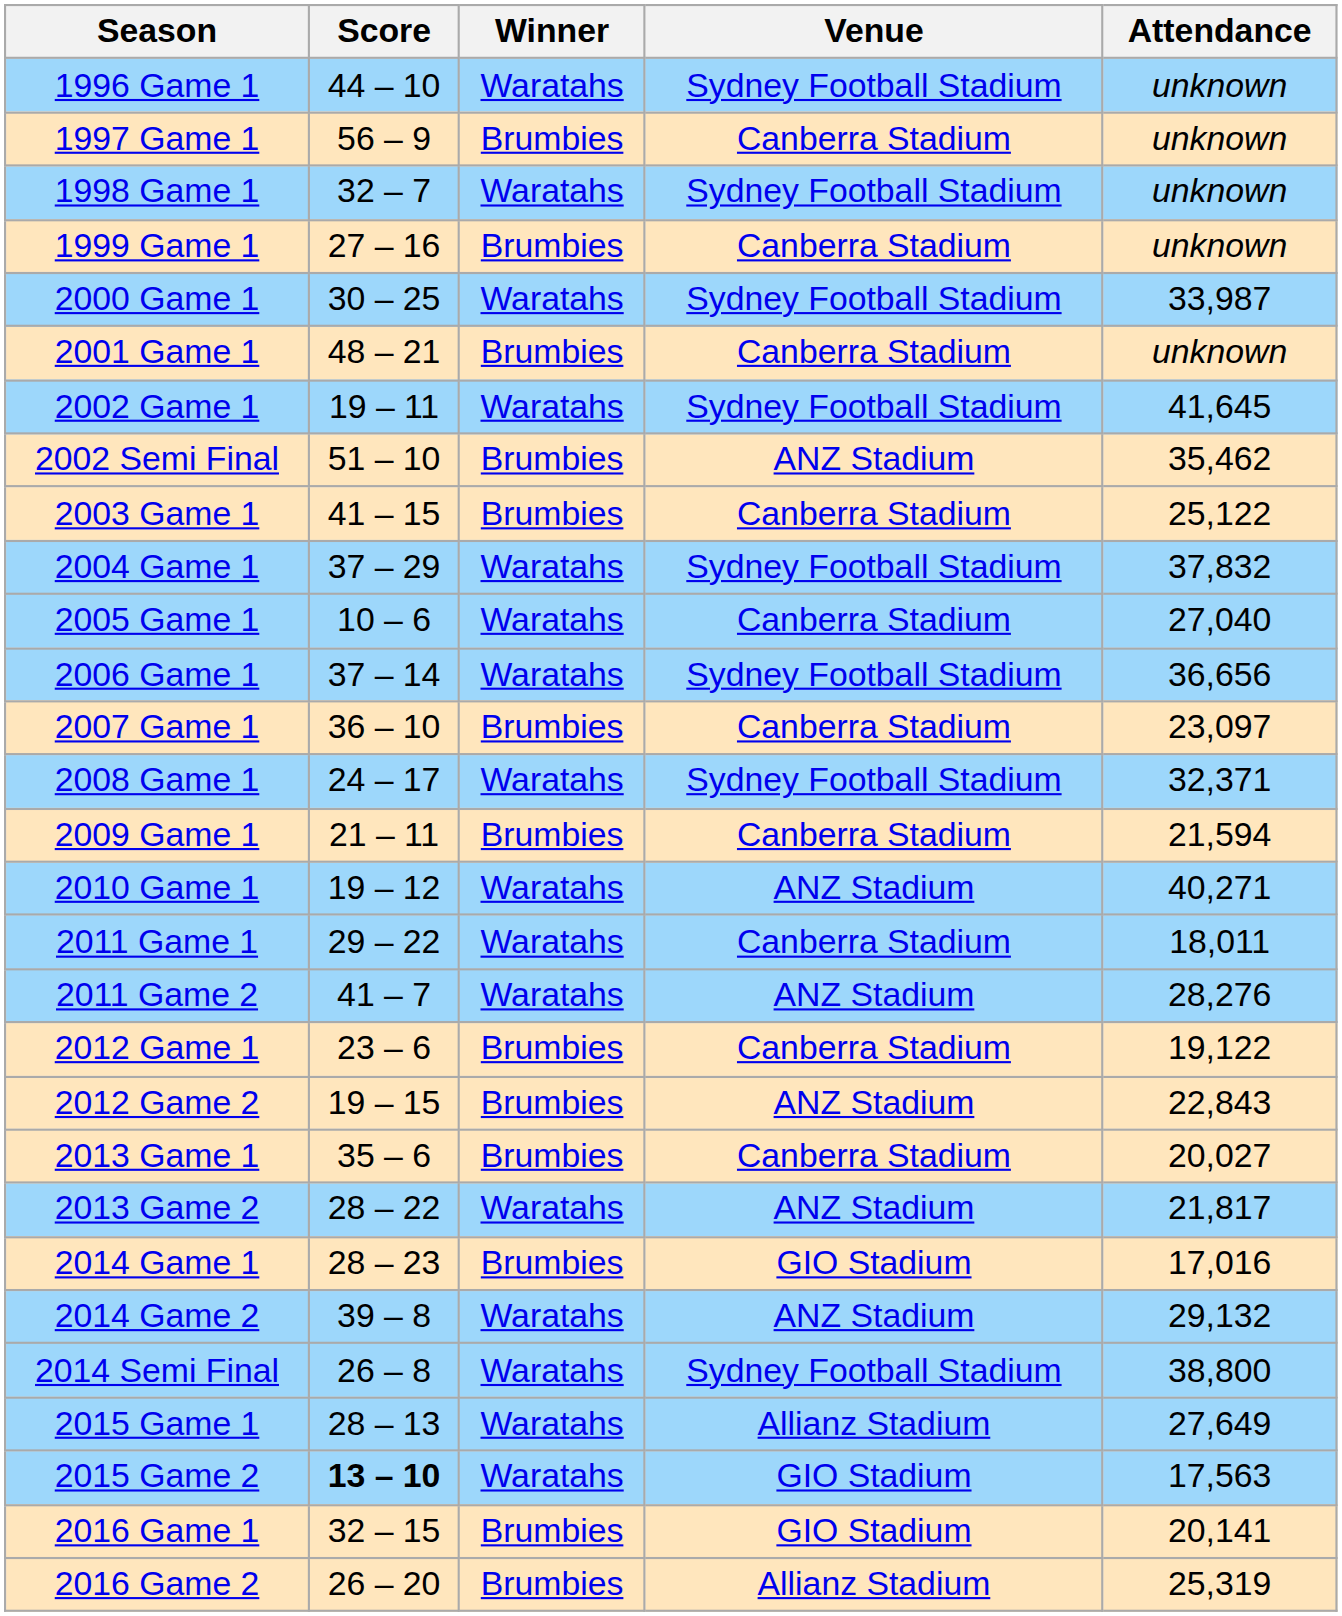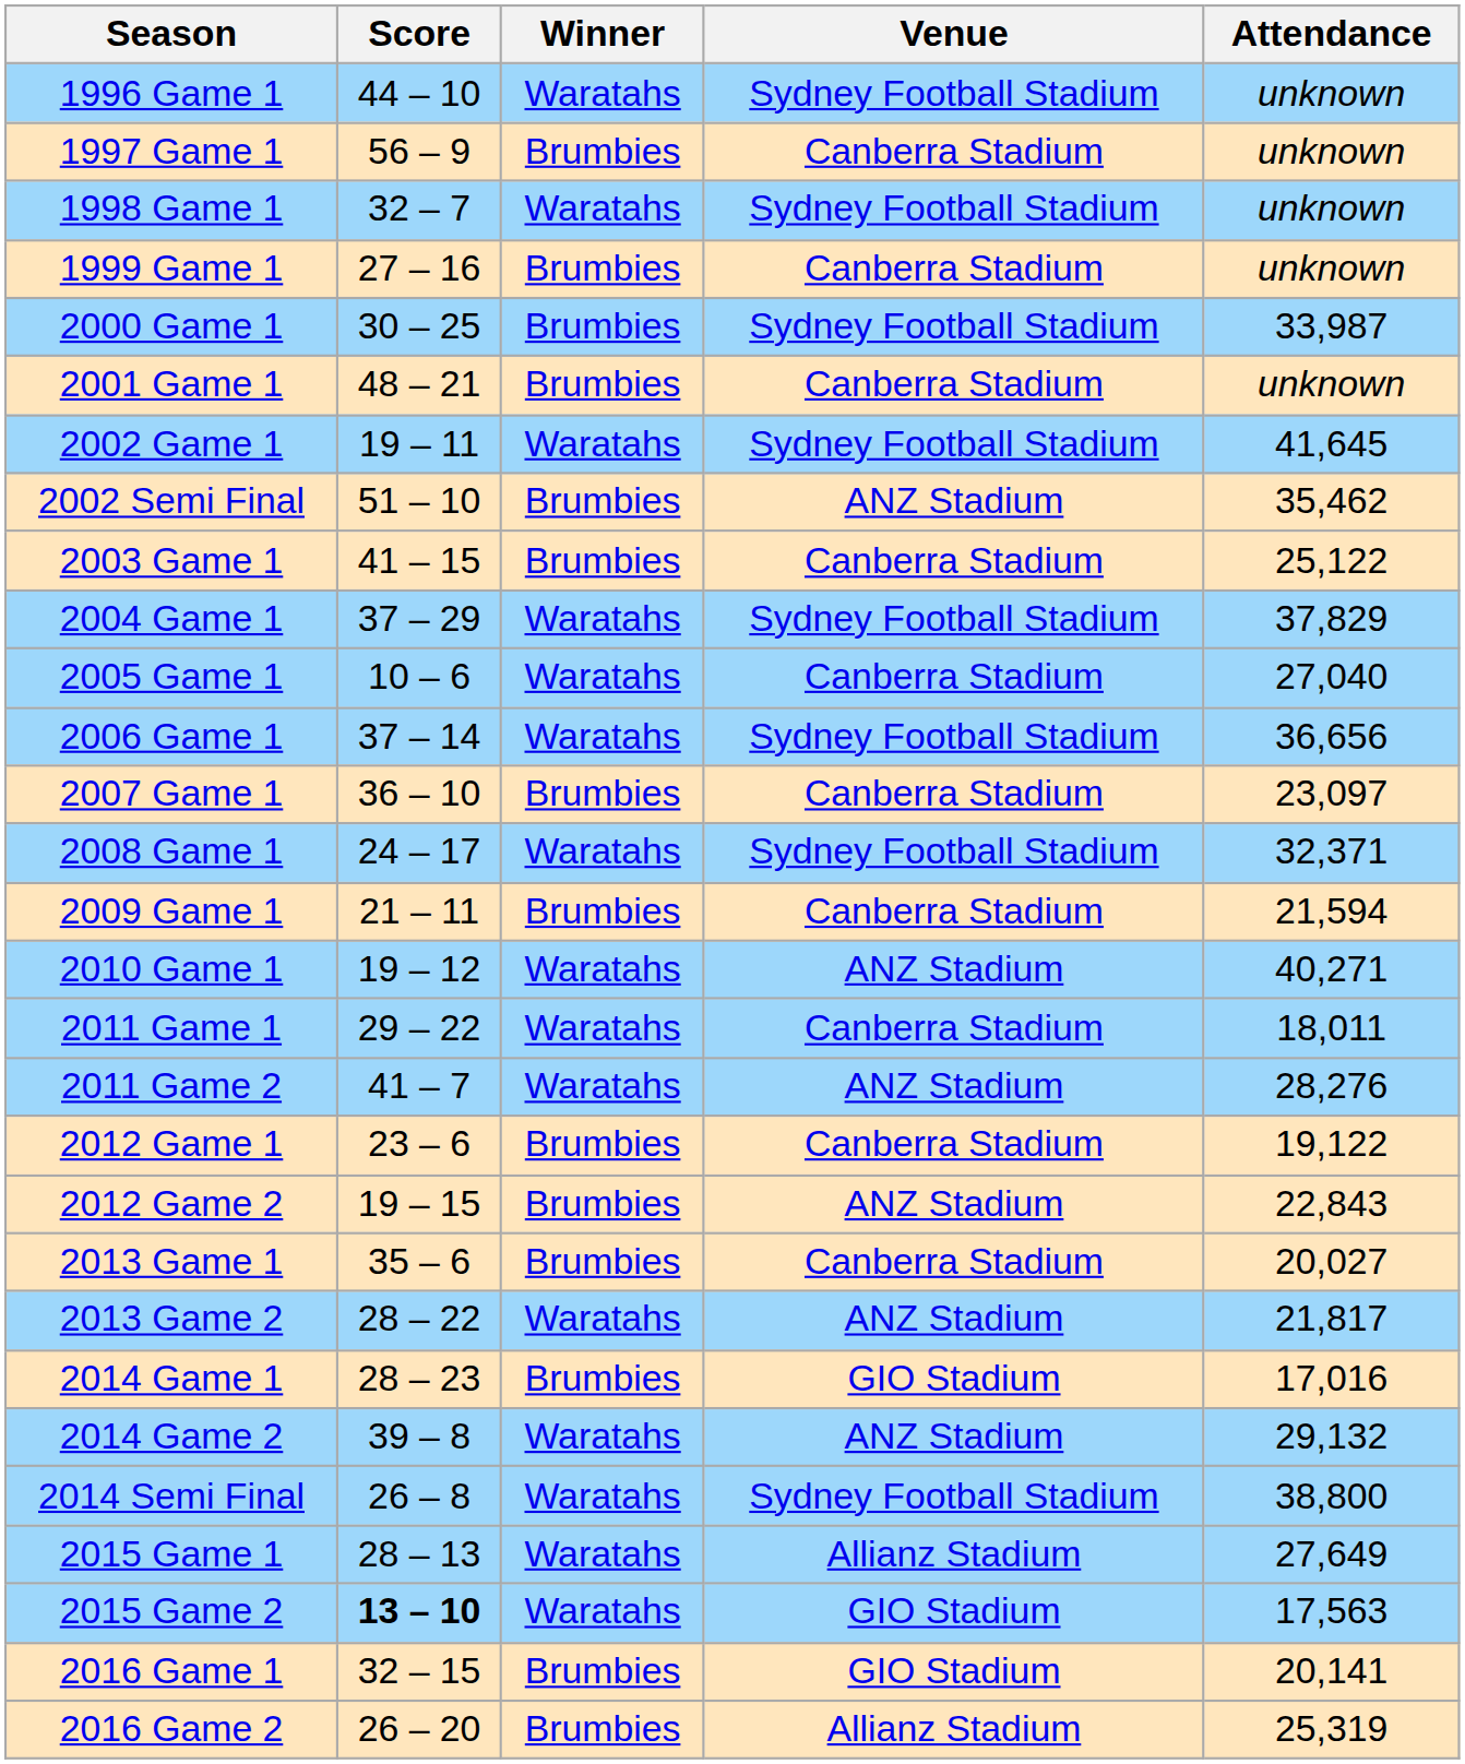2000 Game 1 | Winner: Waratahs -> Brumbies
2004 Game 1 | Attendance: 37,832 -> 37,829
